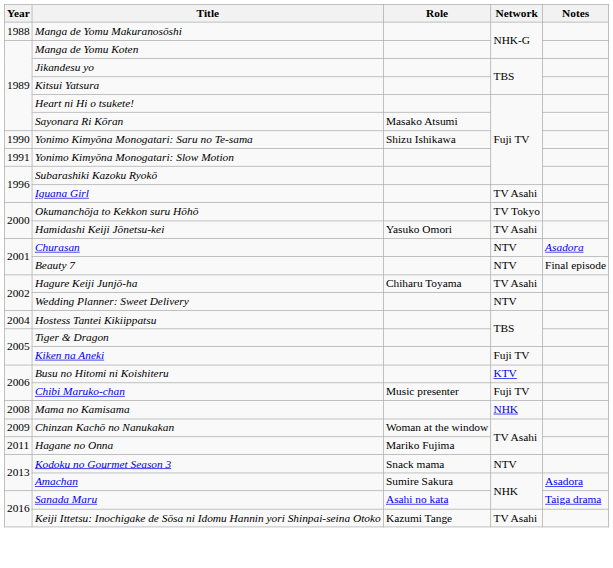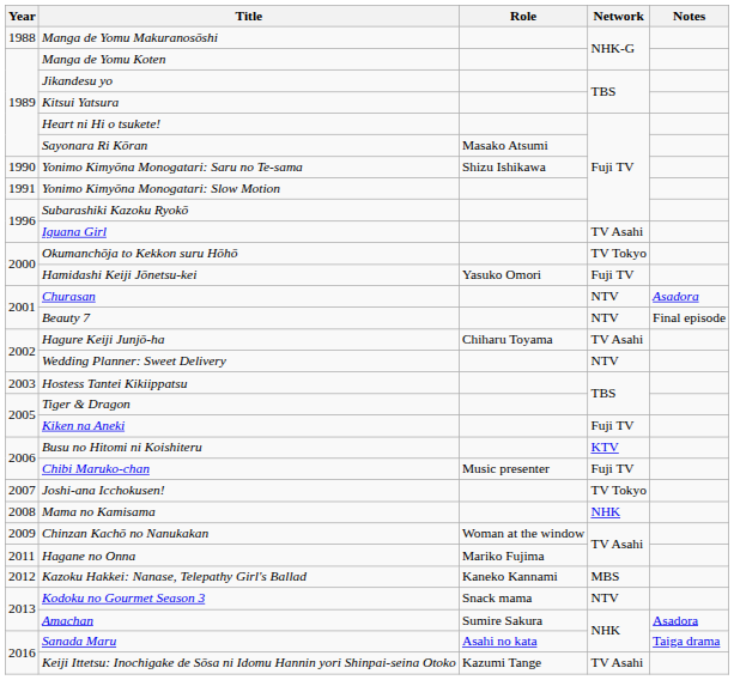Hamidashi Keiji Jōnetsu-kei | Network: TV Asahi -> Fuji TV
Hostess Tantei Kikiippatsu | Year: 2004 -> 2003
+ row: 2007 | Joshi-ana Icchokusen! | TV Tokyo
+ row: 2012 | Kazoku Hakkei: Nanase, Telepathy Girl's Ballad | Kaneko Kannami | MBS
